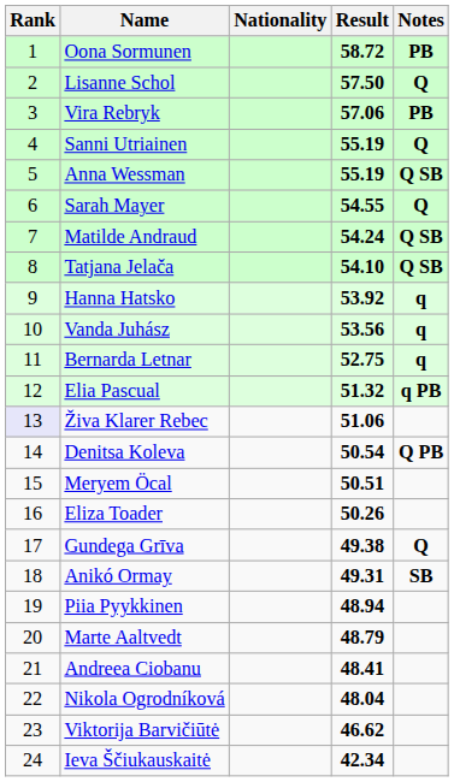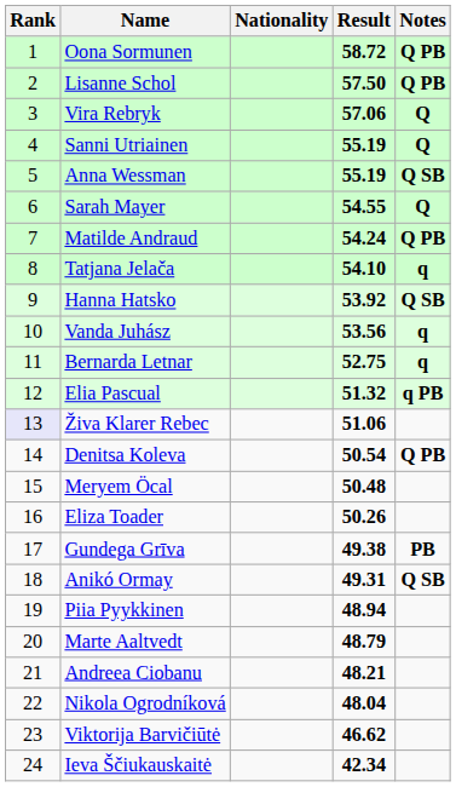Oona Sormunen | Notes: PB -> Q PB
Lisanne Schol | Notes: Q -> Q PB
Vira Rebryk | Notes: PB -> Q
Matilde Andraud | Notes: Q SB -> Q PB
Tatjana Jelača | Notes: Q SB -> q
Hanna Hatsko | Notes: q -> Q SB
Meryem Öcal | Result: 50.51 -> 50.48
Gundega Grīva | Notes: Q -> PB
Anikó Ormay | Notes: SB -> Q SB
Andreea Ciobanu | Result: 48.41 -> 48.21
